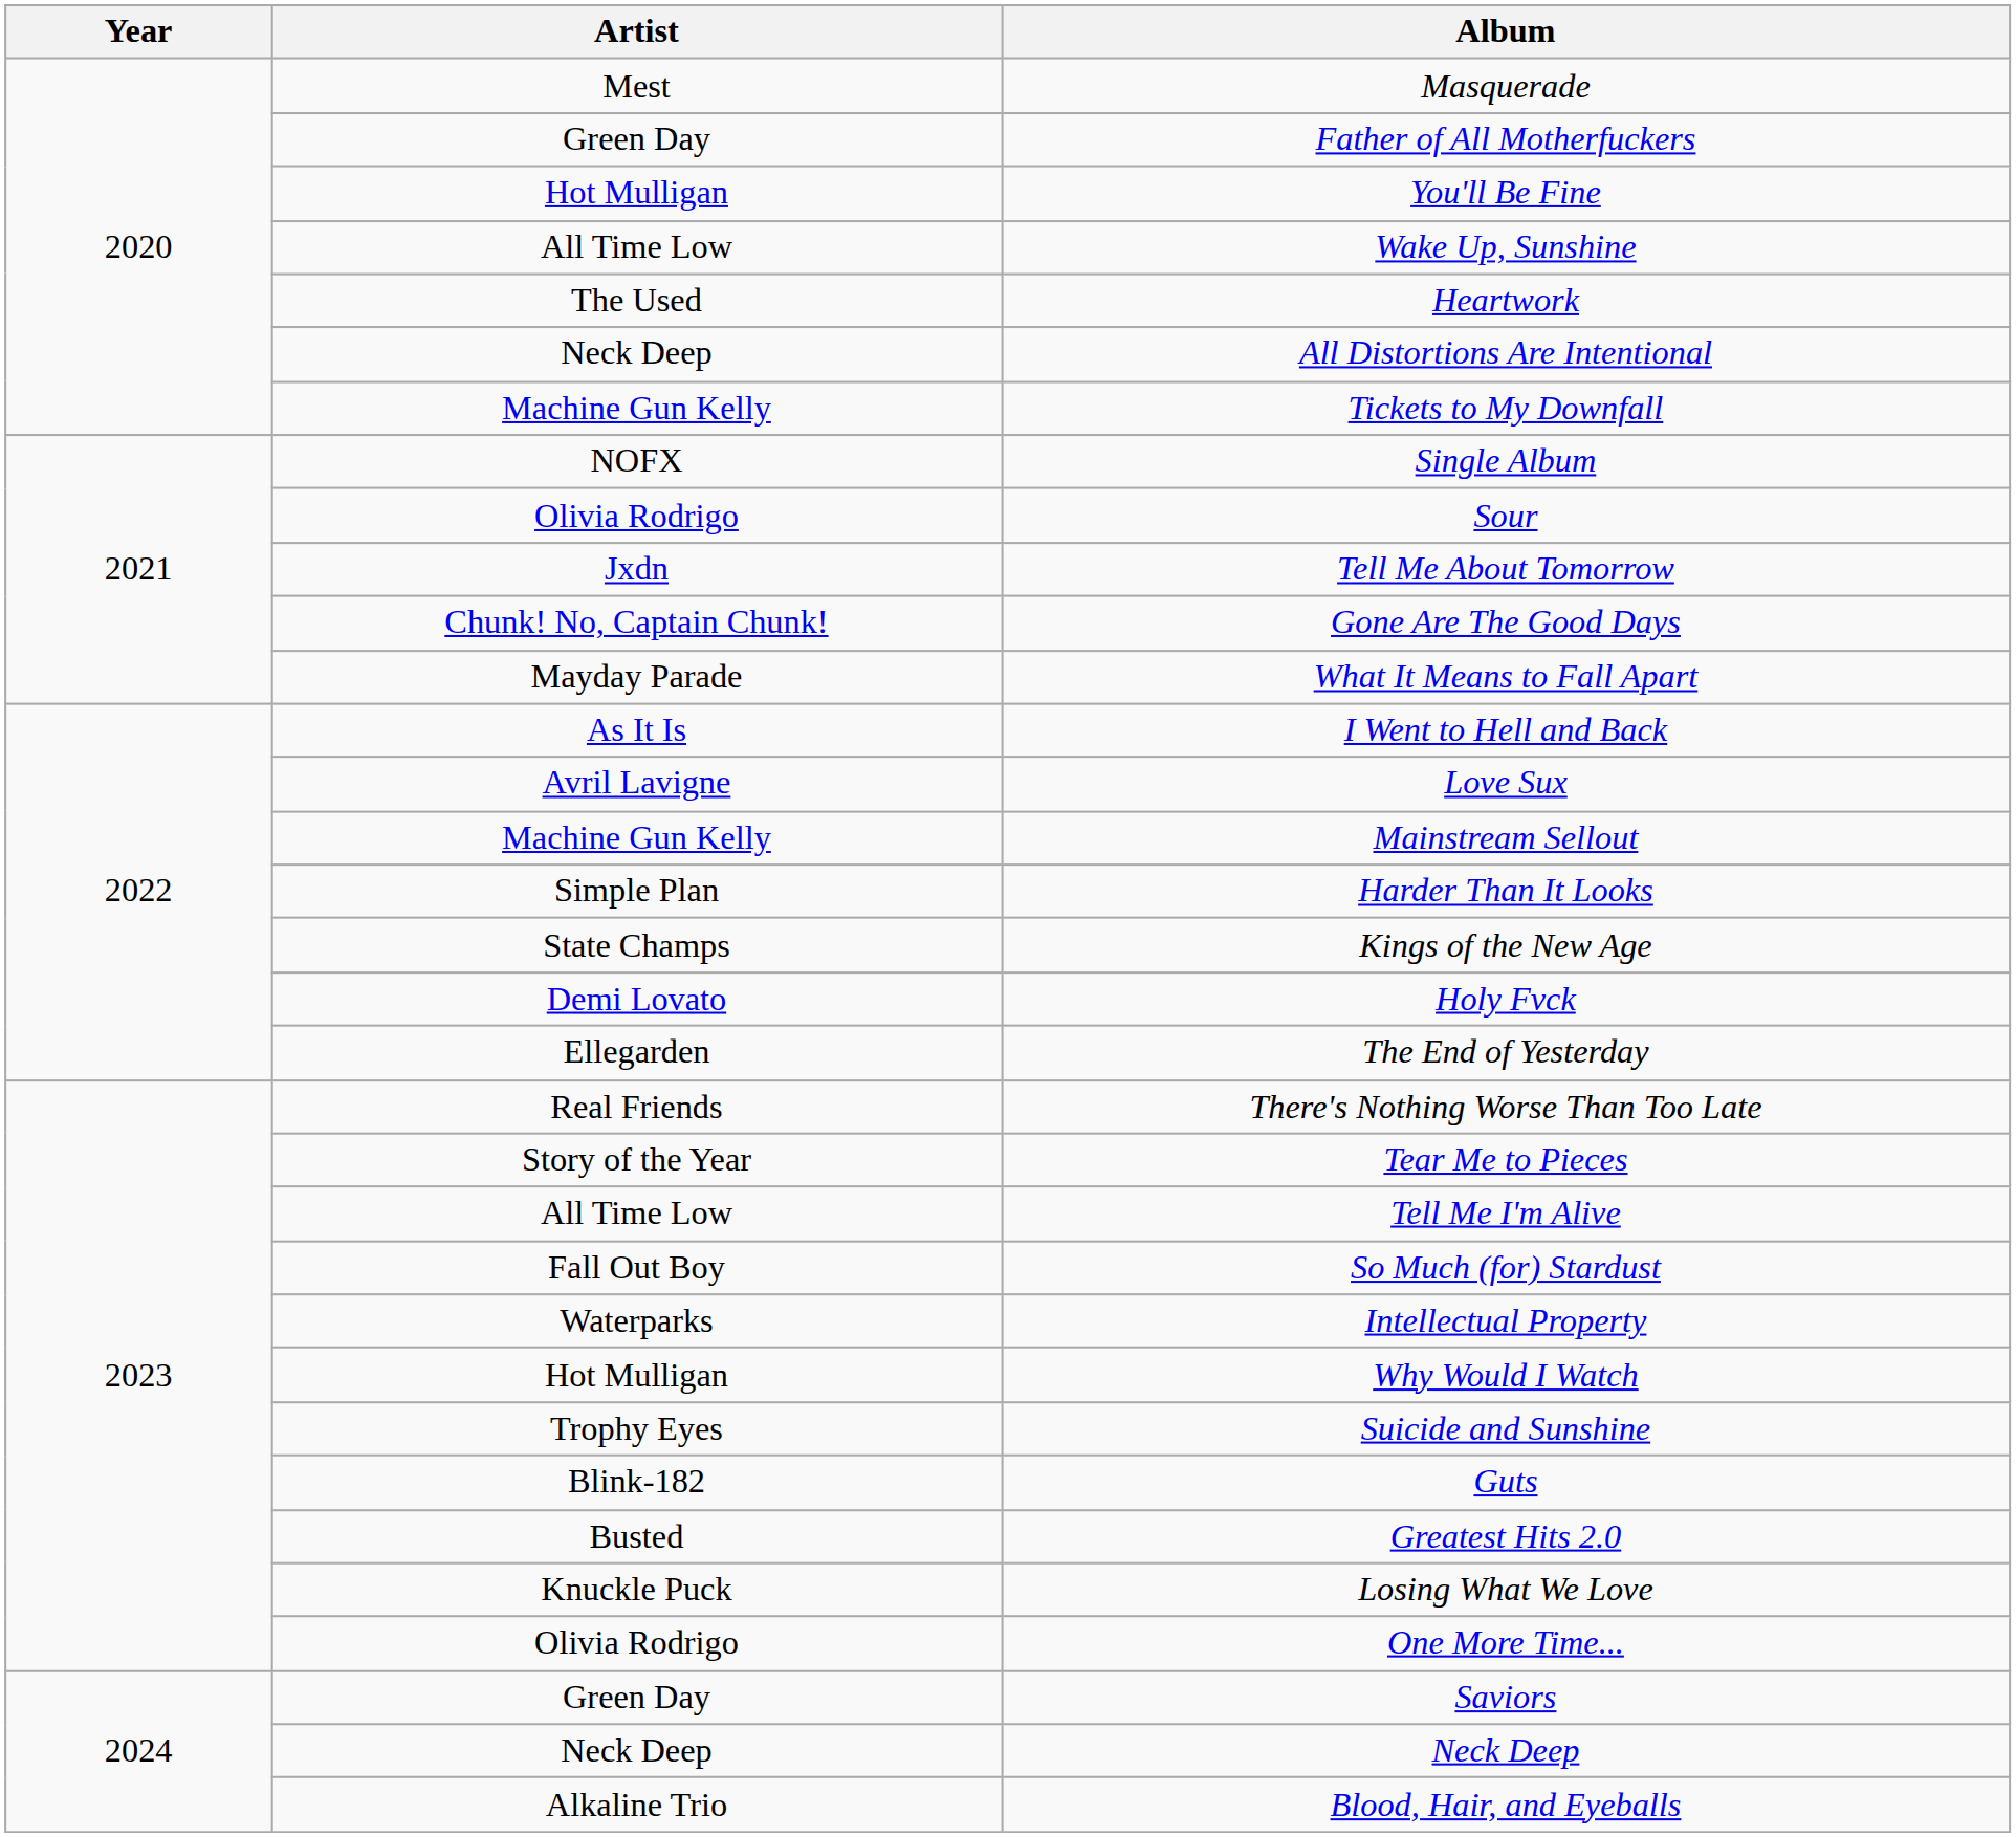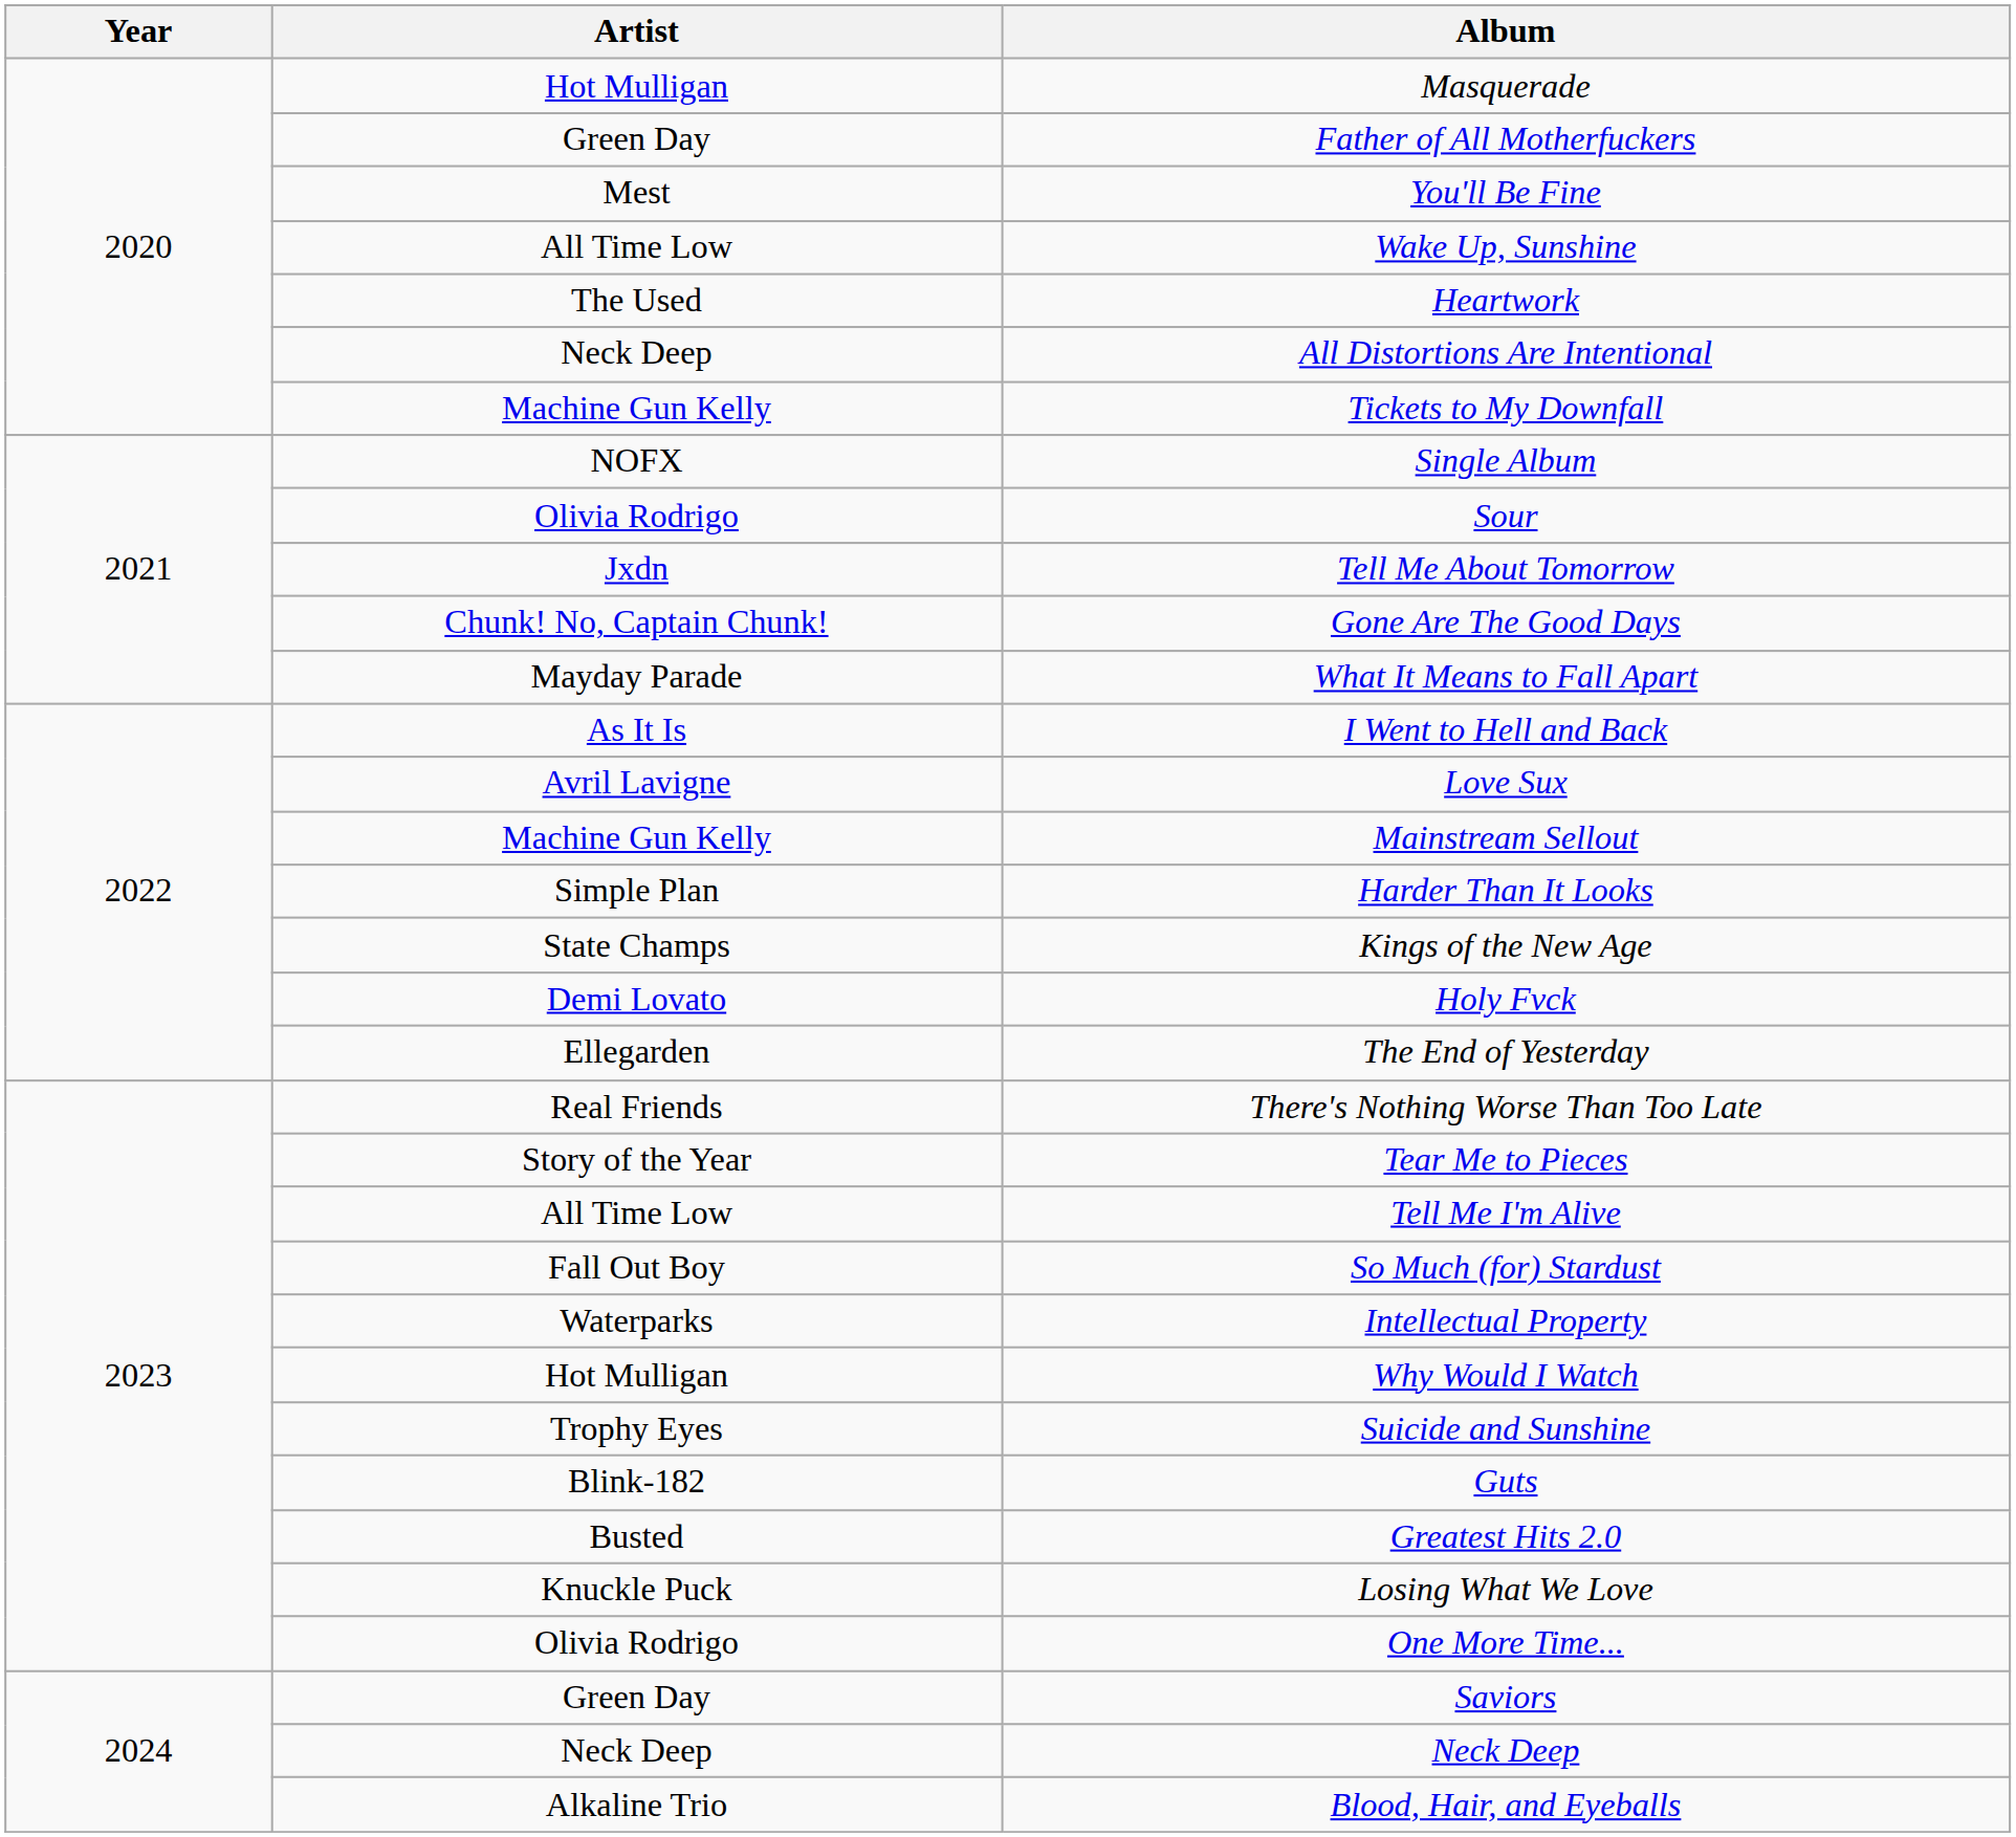Masquerade | Artist: Mest -> Hot Mulligan
You'll Be Fine | Artist: Hot Mulligan -> Mest
